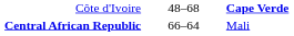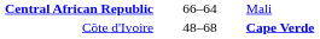rows swapped: Central African Republic <-> Côte d'Ivoire
